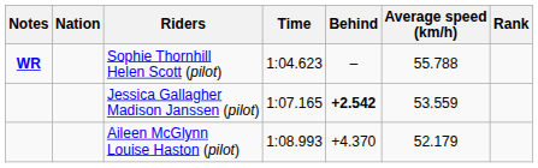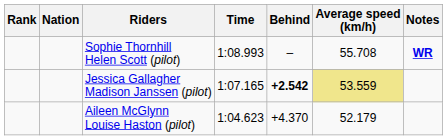columns swapped: Rank <-> Notes
Sophie Thornhill Helen Scott (pilot) | Time: 1:04.623 -> 1:08.993
Sophie Thornhill Helen Scott (pilot) | Average speed (km/h): 55.788 -> 55.708
Jessica Gallagher Madison Janssen (pilot) | Average speed (km/h): no background -> khaki background
Aileen McGlynn Louise Haston (pilot) | Time: 1:08.993 -> 1:04.623
